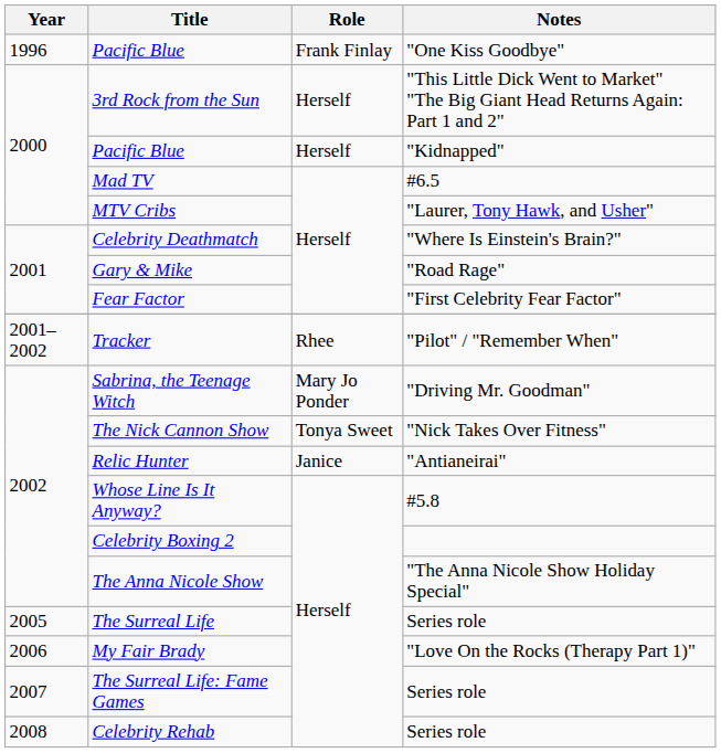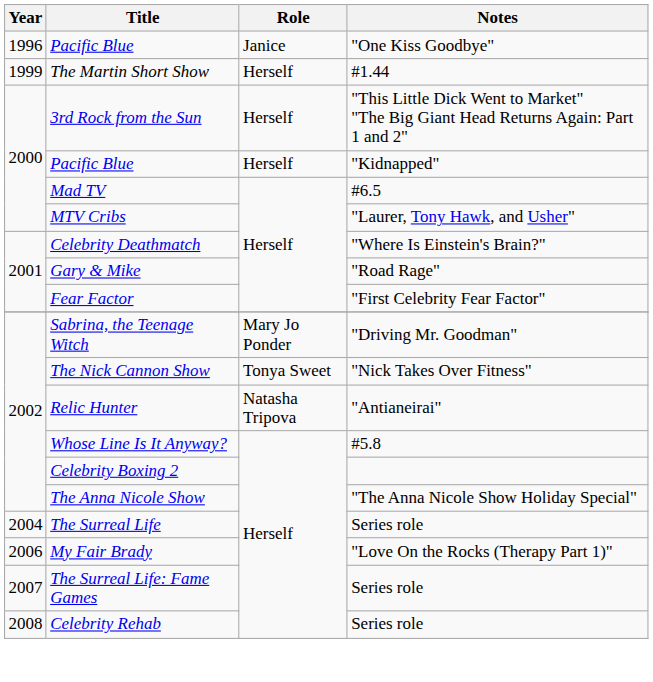Pacific Blue / "One Kiss Goodbye" | Role: Frank Finlay -> Janice
+ row: 1999 | The Martin Short Show | Herself | #1.44
- row: 2001–2002 | Tracker | Rhee | "Pilot" / "Remember When"
Relic Hunter | Role: Janice -> Natasha Tripova
The Surreal Life | Year: 2005 -> 2004
